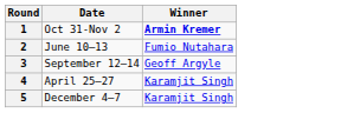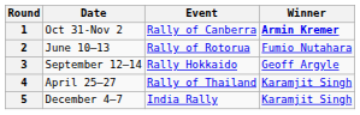+ column: Event | Rally of Canberra | Rally of Rotorua | Rally Hokkaido | Rally of Thailand | India Rally
